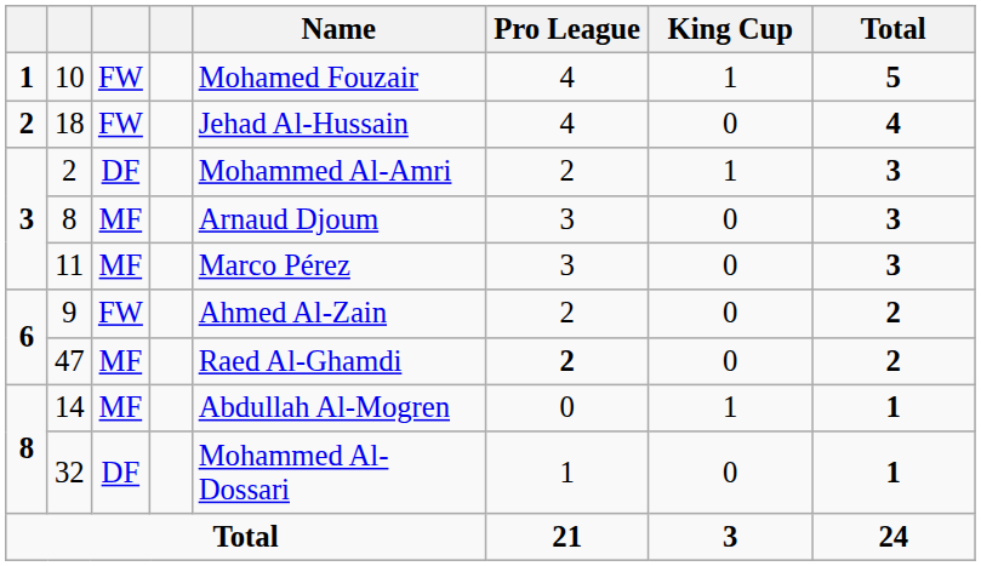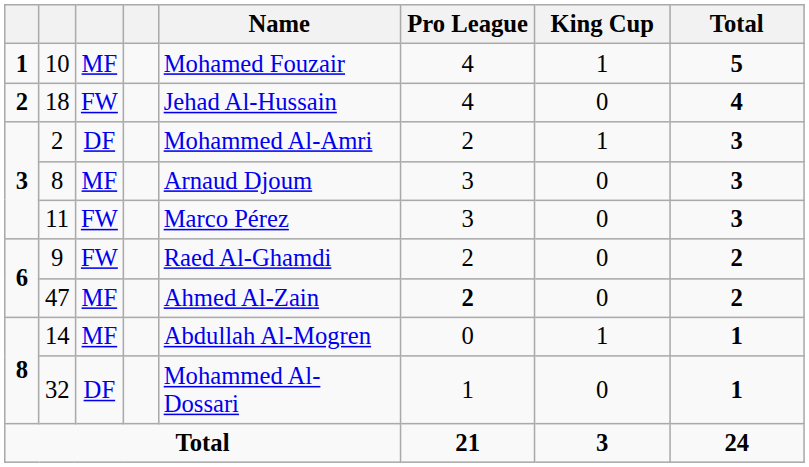10 | column 3: FW -> MF
11 | column 3: MF -> FW
9 | Name: Ahmed Al-Zain -> Raed Al-Ghamdi
47 | Name: Raed Al-Ghamdi -> Ahmed Al-Zain
